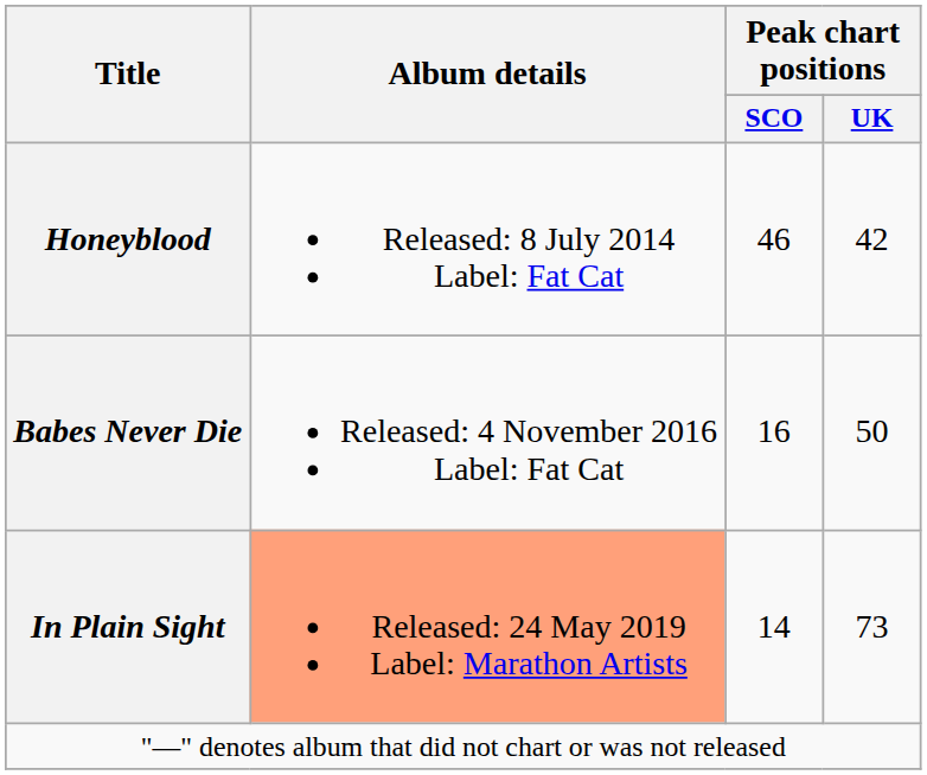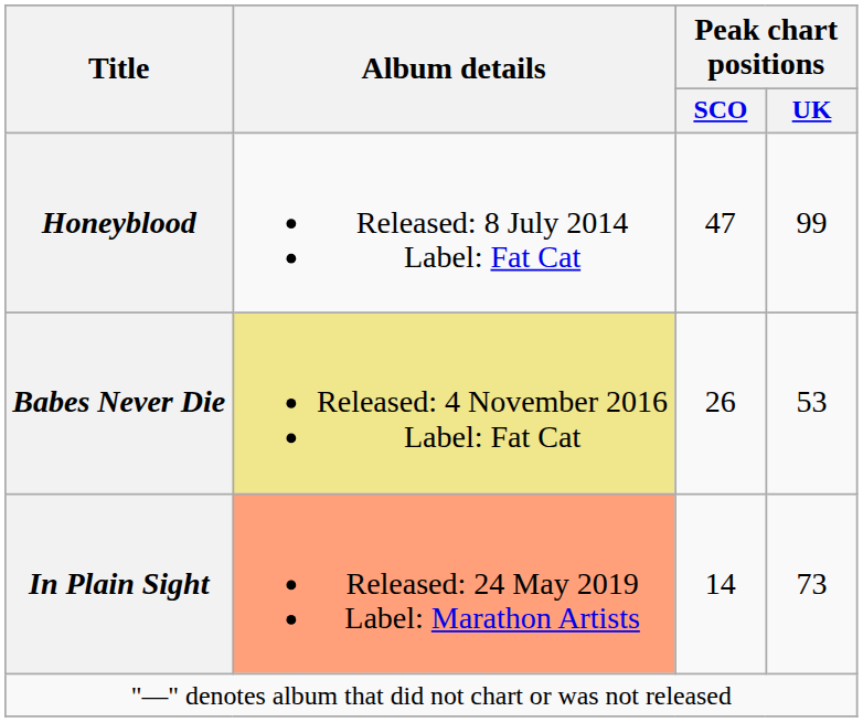Honeyblood | Peak chart positions / SCO: 46 -> 47
Honeyblood | Peak chart positions / UK: 42 -> 99
Babes Never Die | Album details: no background -> khaki background
Babes Never Die | Peak chart positions / SCO: 16 -> 26
Babes Never Die | Peak chart positions / UK: 50 -> 53
